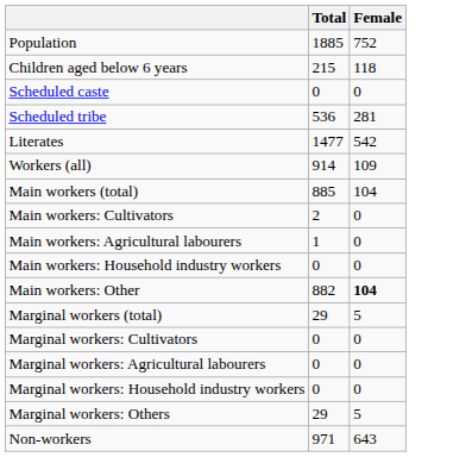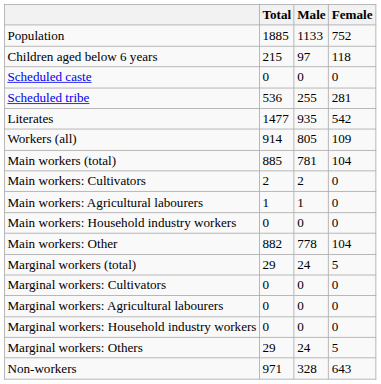+ column: Male | 1133 | 97 | 0 | 255 | 935 | 805 | 781 | 2 | 1 | 0 | 778 | 24 | 0 | 0 | 0 | 24 | 328
Main workers: Other | Female: bold -> normal
